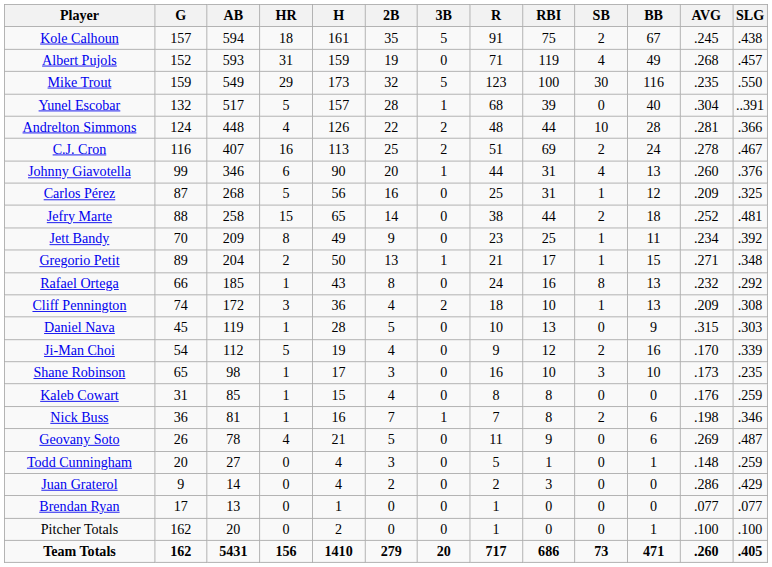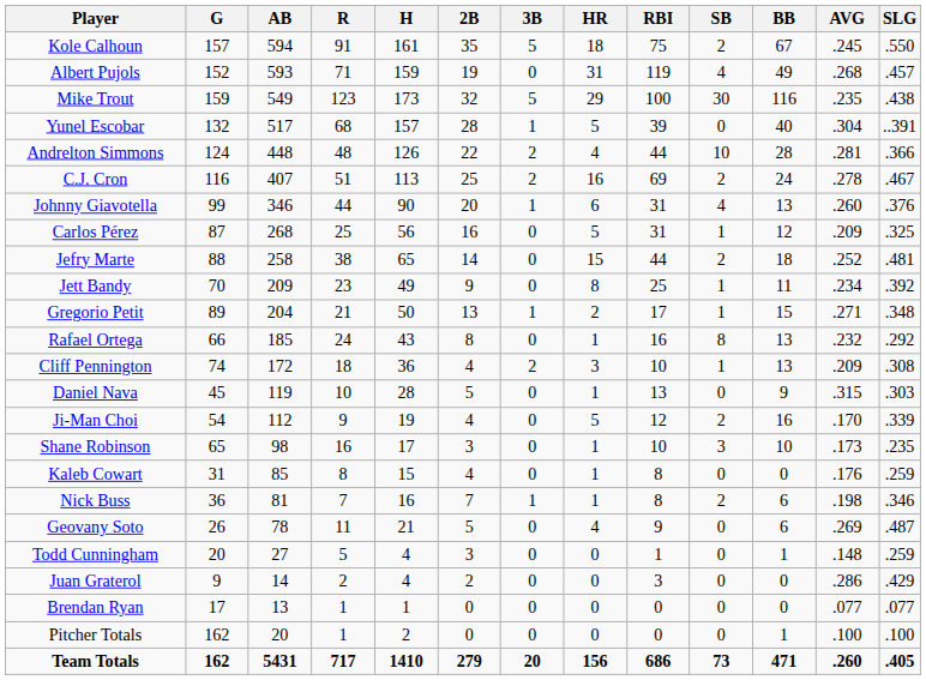columns swapped: R <-> HR
Kole Calhoun | SLG: .438 -> .550
Mike Trout | SLG: .550 -> .438
